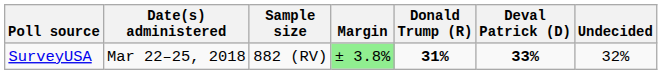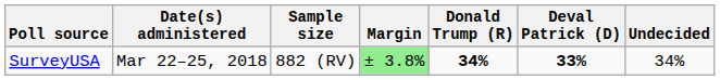SurveyUSA | Donald Trump (R): 31% -> 34%
SurveyUSA | Undecided: 32% -> 34%
